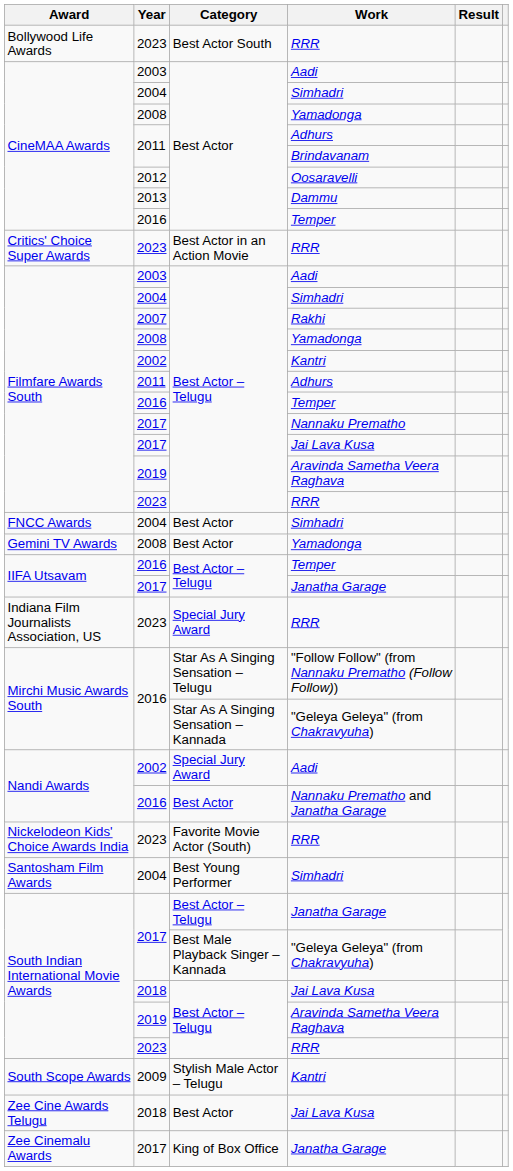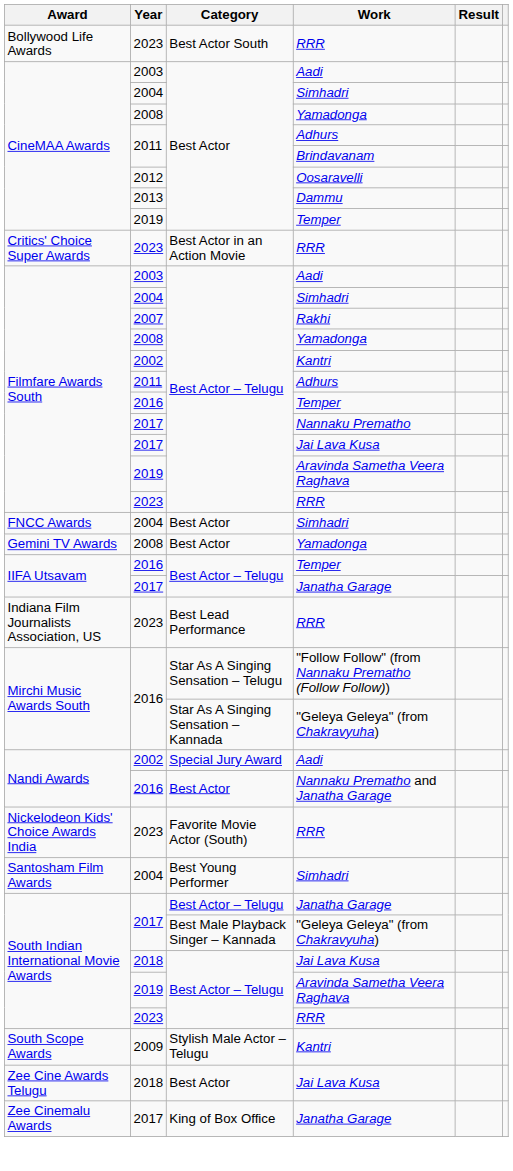CineMAA Awards / Temper | Year: 2016 -> 2019
Indiana Film Journalists Association, US / RRR | Category: Special Jury Award -> Best Lead Performance
